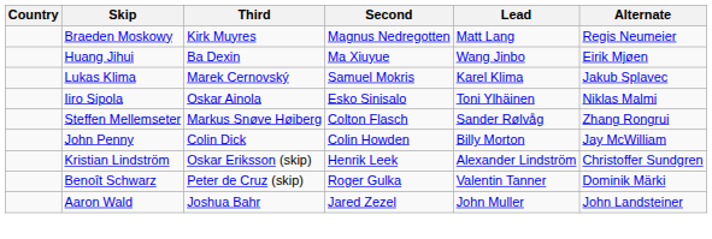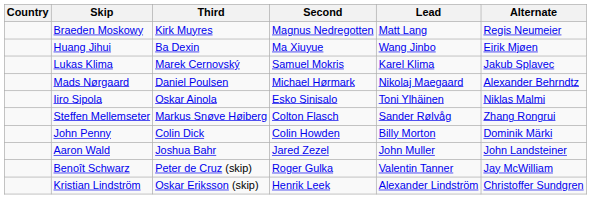+ row: Mads Nørgaard | Daniel Poulsen | Michael Hørmark | Nikolaj Maegaard | Alexander Behrndtz
John Penny | Alternate: Jay McWilliam -> Dominik Märki
rows swapped: Kristian Lindström <-> Aaron Wald
Benoît Schwarz | Alternate: Dominik Märki -> Jay McWilliam
